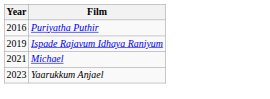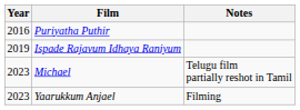+ column: Notes | Telugu film partially reshot in Tamil | Filming
Michael | Year: 2021 -> 2023
